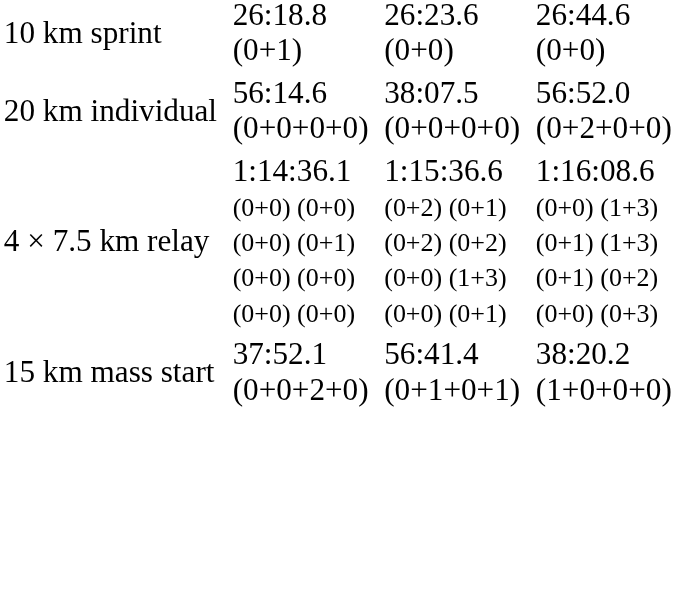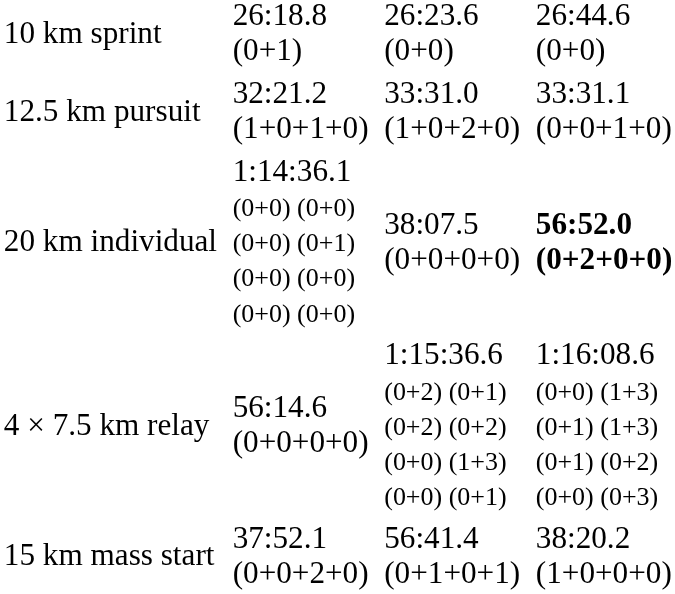+ row: 12.5 km pursuit | 32:21.2 (1+0+1+0) | 33:31.0 (1+0+2+0) | 33:31.1 (0+0+1+0)
20 km individual | column 3: 56:14.6 (0+0+0+0) -> 1:14:36.1 (0+0) (0+0) (0+0) (0+1) (0+0) (0+0) (0+0) (0+0)
20 km individual | column 7: normal -> bold
4 × 7.5 km relay | column 3: 1:14:36.1 (0+0) (0+0) (0+0) (0+1) (0+0) (0+0) (0+0) (0+0) -> 56:14.6 (0+0+0+0)
